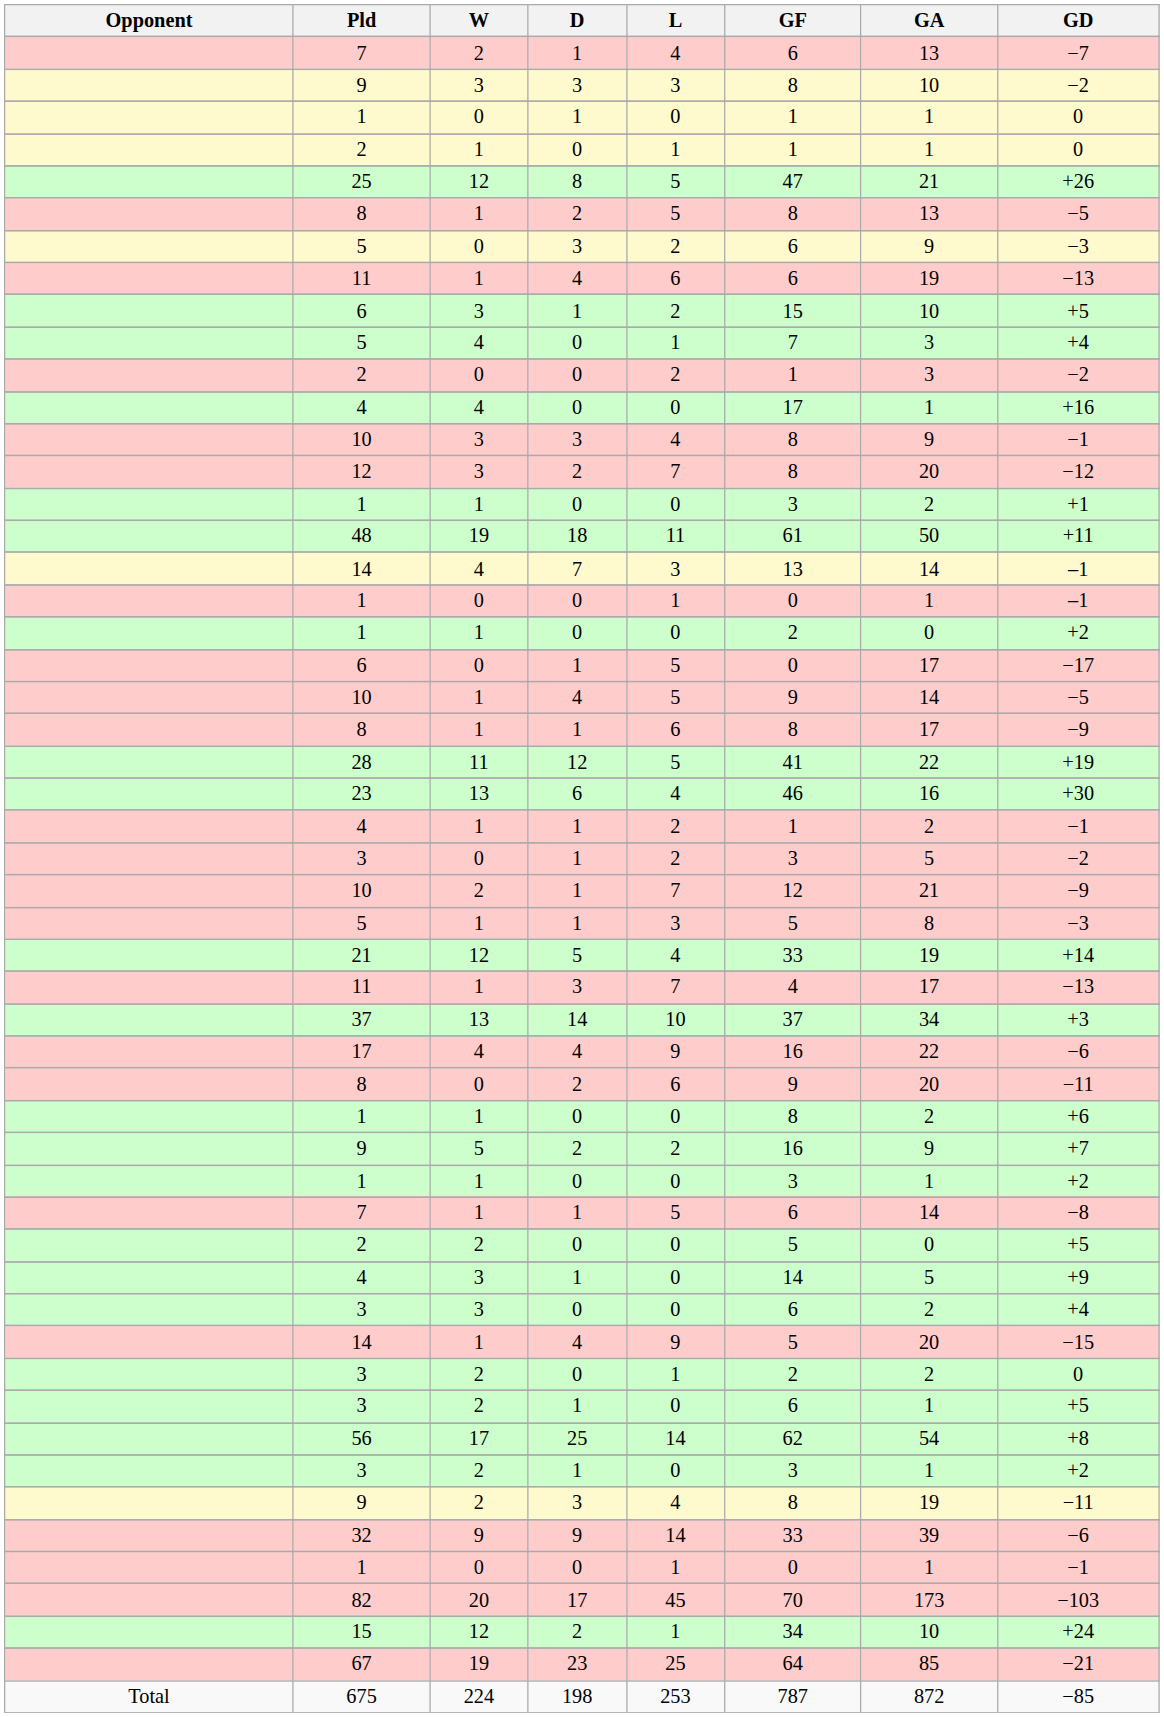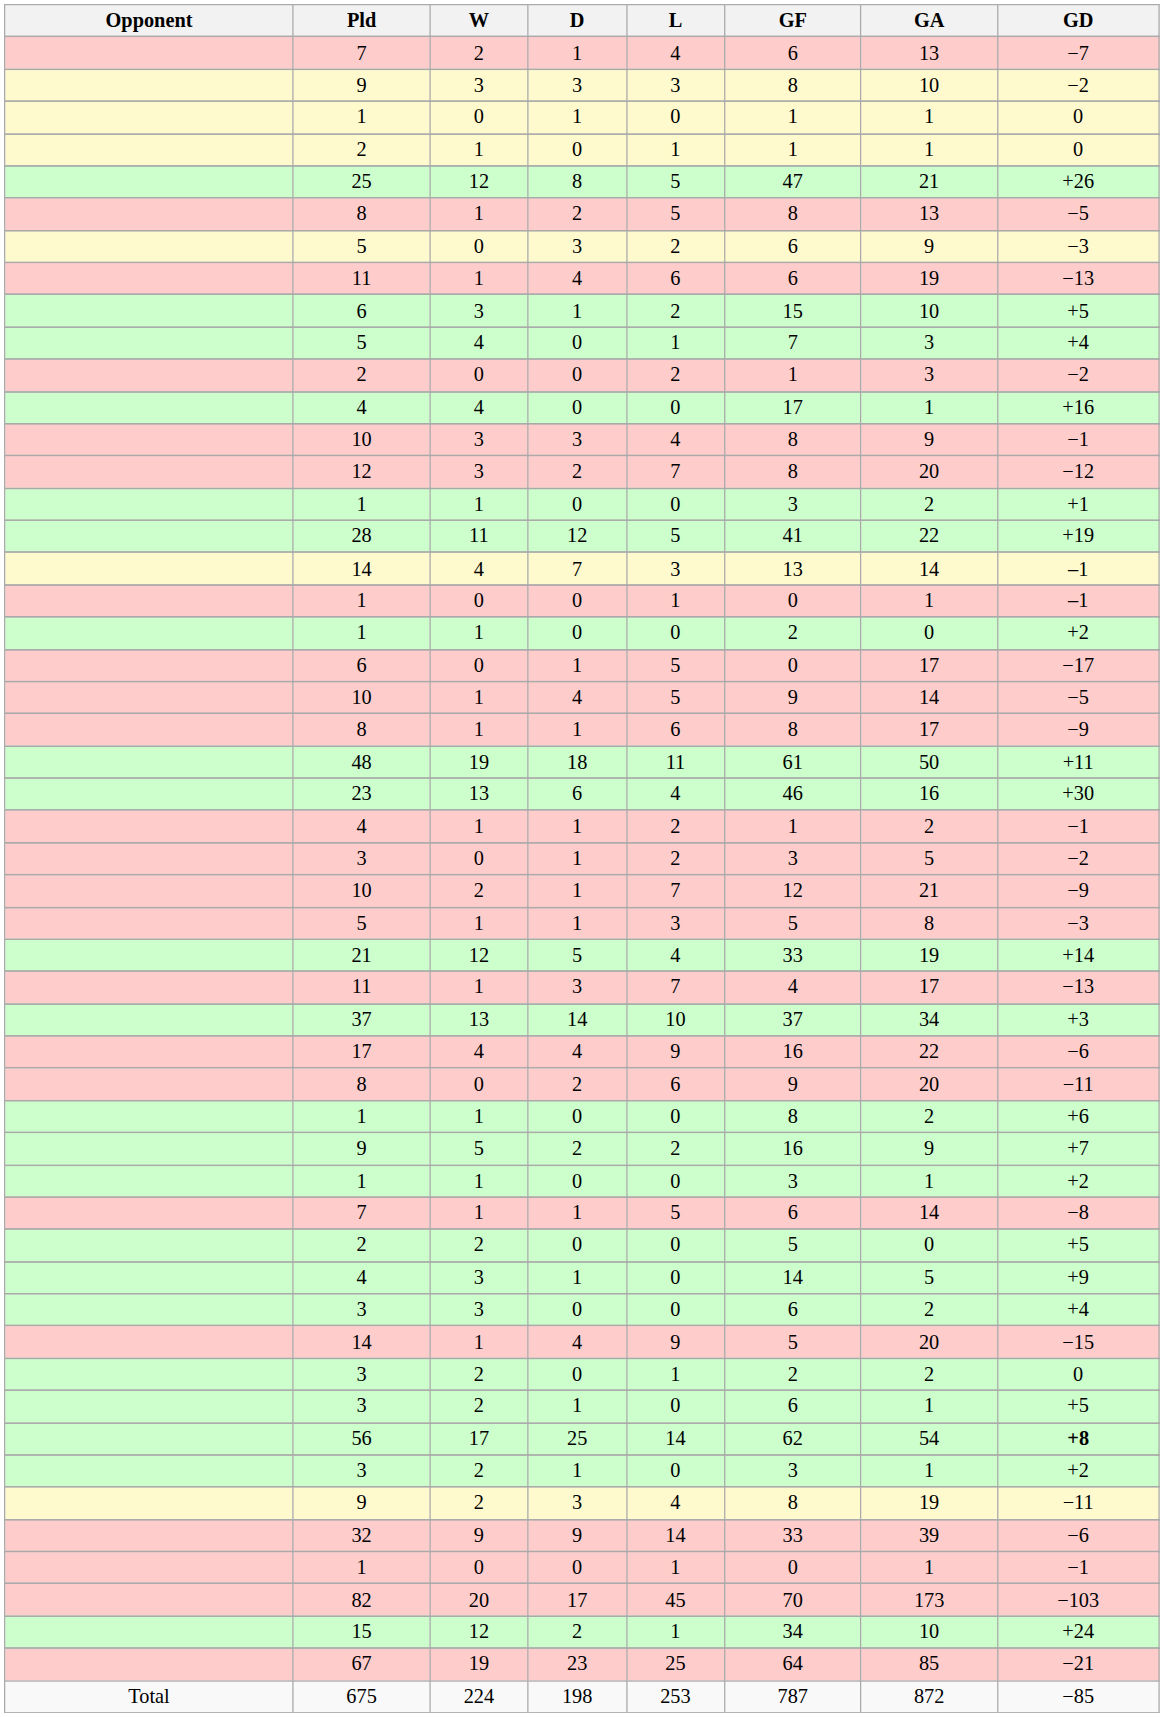rows swapped: 28 <-> 48
56 | GD: normal -> bold
